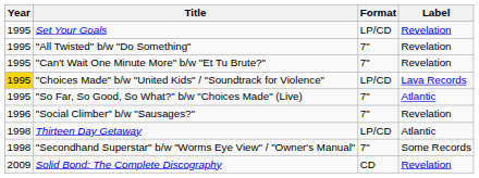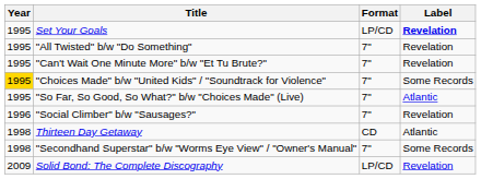Set Your Goals | Label: normal -> bold
"Choices Made" b/w "United Kids" / "Soundtrack for Violence" | Format: LP/CD -> 7"
"Choices Made" b/w "United Kids" / "Soundtrack for Violence" | Label: Lava Records -> Some Records
Thirteen Day Getaway | Format: LP/CD -> CD
Solid Bond: The Complete Discography | Format: CD -> LP/CD
